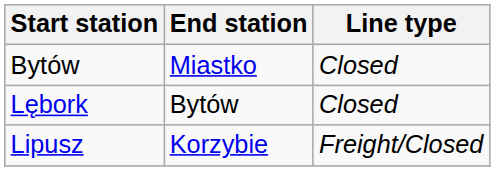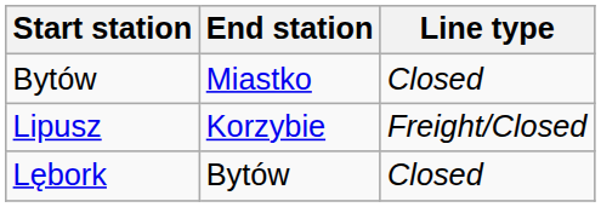rows swapped: Lipusz <-> Lębork
